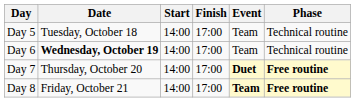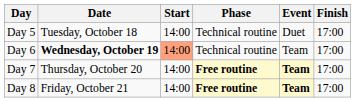columns swapped: Finish <-> Phase
Day 5 | Event: Team -> Duet
Day 6 | Start: no background -> lightsalmon background
Day 7 | Event: Duet -> Team
